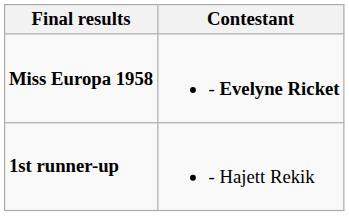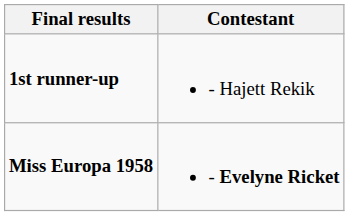rows swapped: Miss Europa 1958 <-> 1st runner-up
